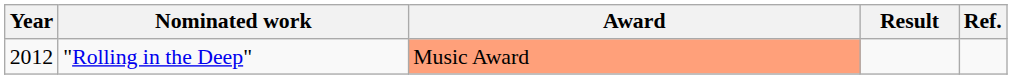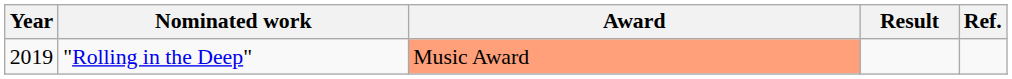"Rolling in the Deep" | Year: 2012 -> 2019
